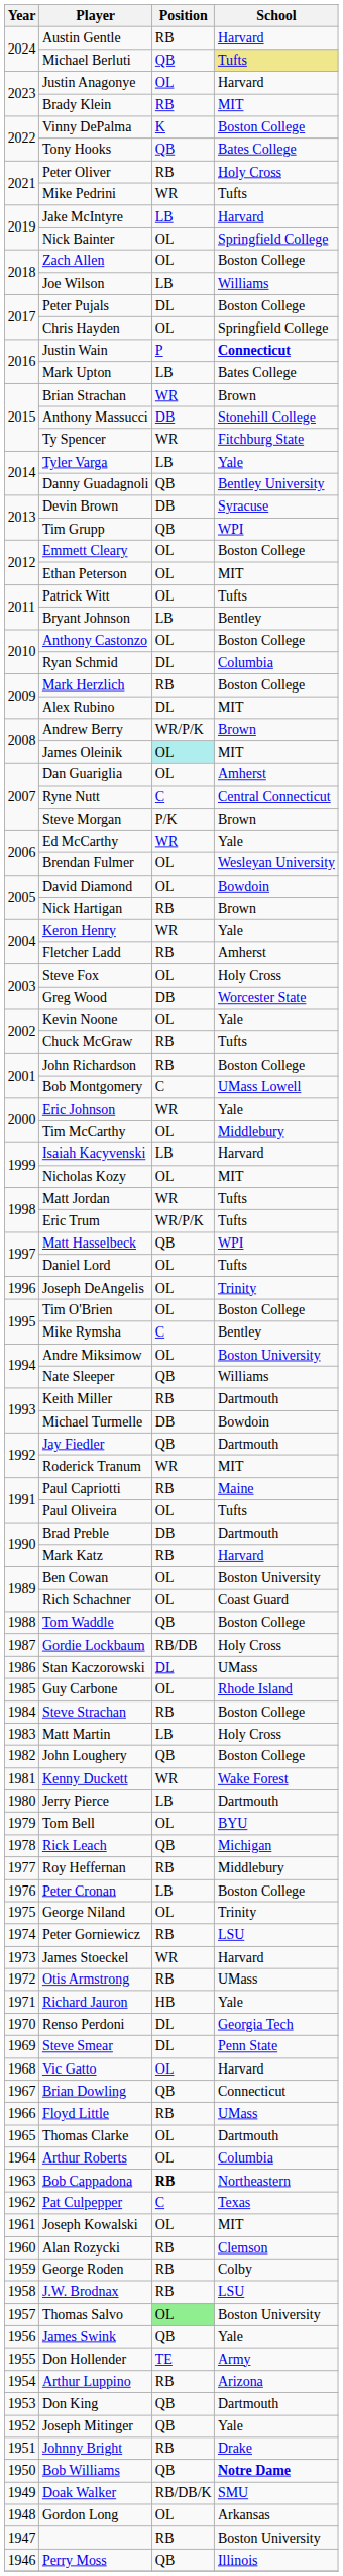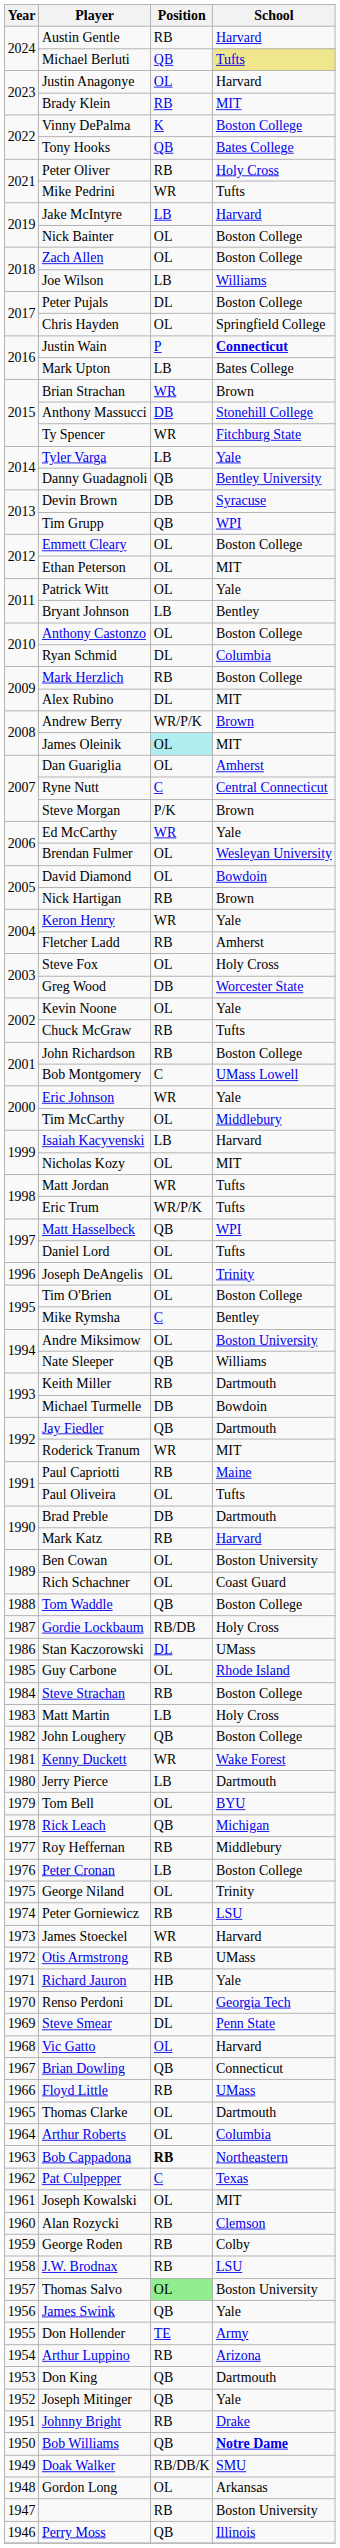Nick Bainter | School: Springfield College -> Boston College
Patrick Witt | School: Tufts -> Yale
